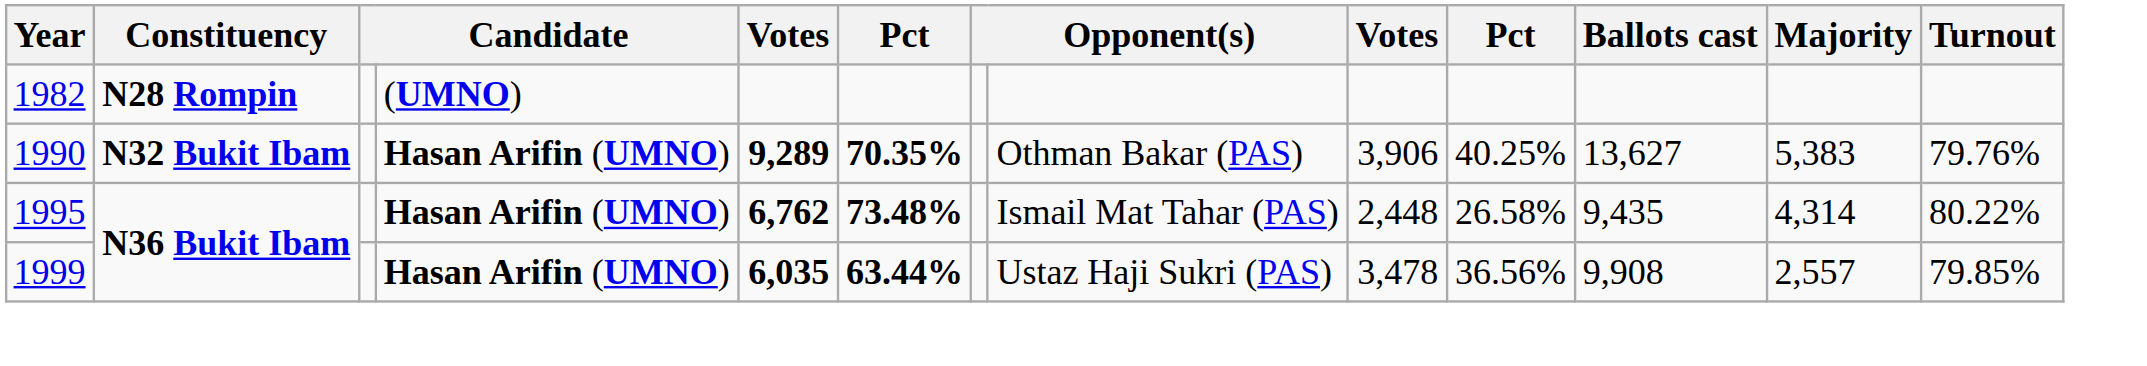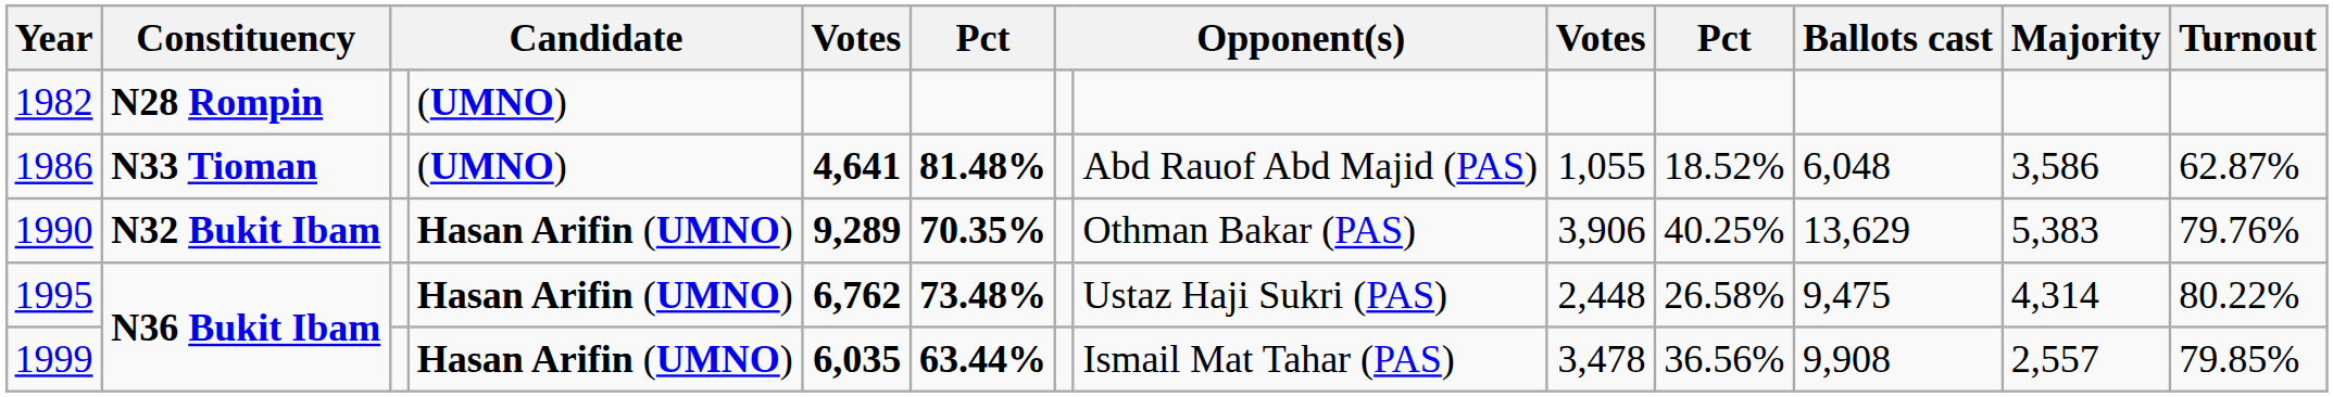+ row: 1986 | N33 Tioman | (UMNO) | 4,641 | 81.48% | Abd Rauof Abd Majid (PAS) | 1,055 | 18.52% | 6,048 | 3,586 | 62.87%
1990 | Ballots cast: 13,627 -> 13,629
1995 | column 8: Ismail Mat Tahar (PAS) -> Ustaz Haji Sukri (PAS)
1995 | Ballots cast: 9,435 -> 9,475
1999 | column 8: Ustaz Haji Sukri (PAS) -> Ismail Mat Tahar (PAS)
